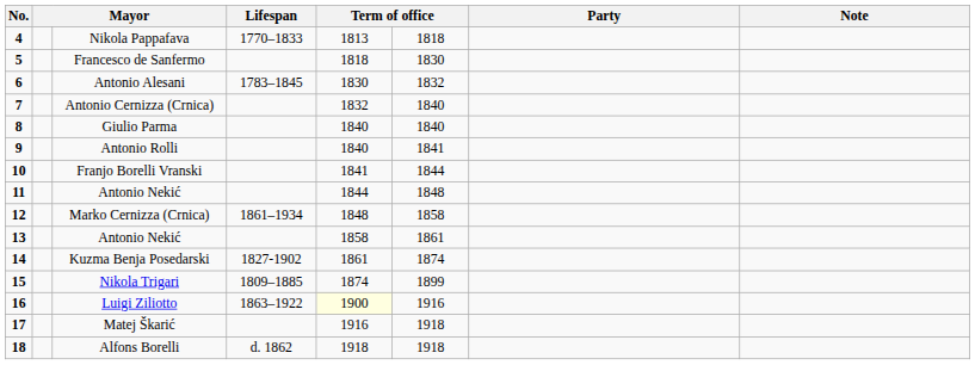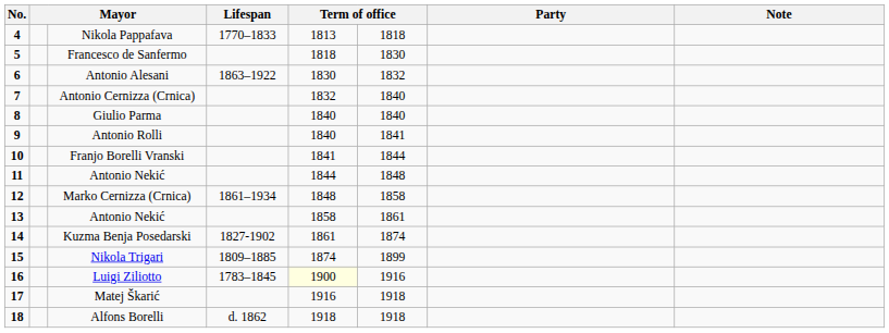Antonio Alesani | Lifespan: 1783–1845 -> 1863–1922
Luigi Ziliotto | Lifespan: 1863–1922 -> 1783–1845
